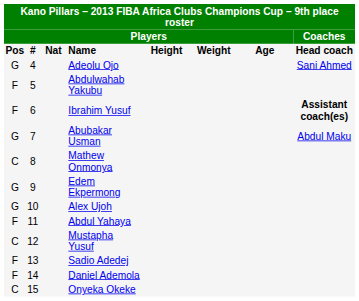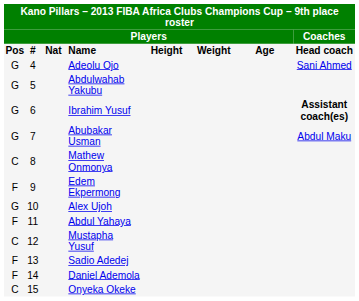Abdulwahab Yakubu | column 1: F -> G
Ibrahim Yusuf | column 1: F -> G
Edem Ekpermong | column 1: G -> F
